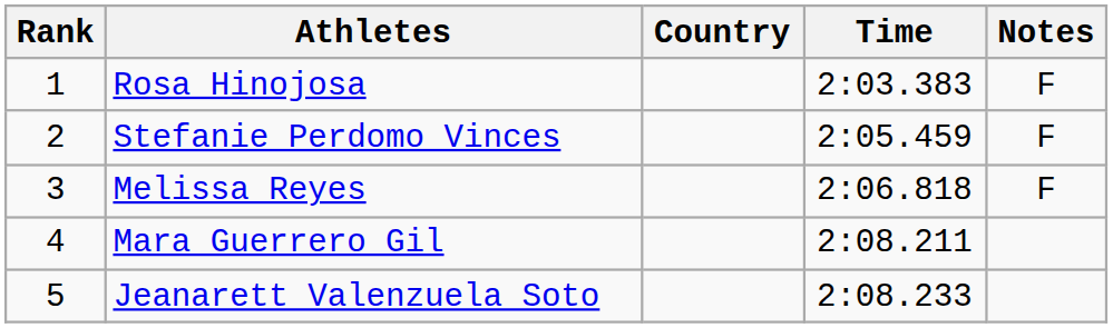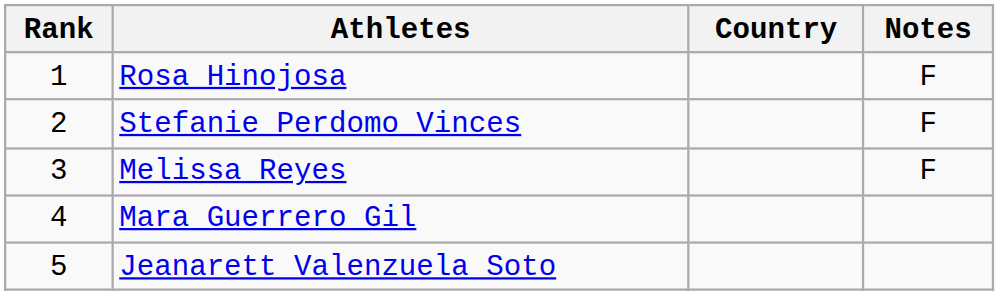- column: Time | 2:03.383 | 2:05.459 | 2:06.818 | 2:08.211 | 2:08.233
